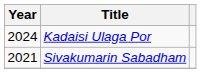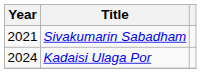rows swapped: Sivakumarin Sabadham <-> Kadaisi Ulaga Por
